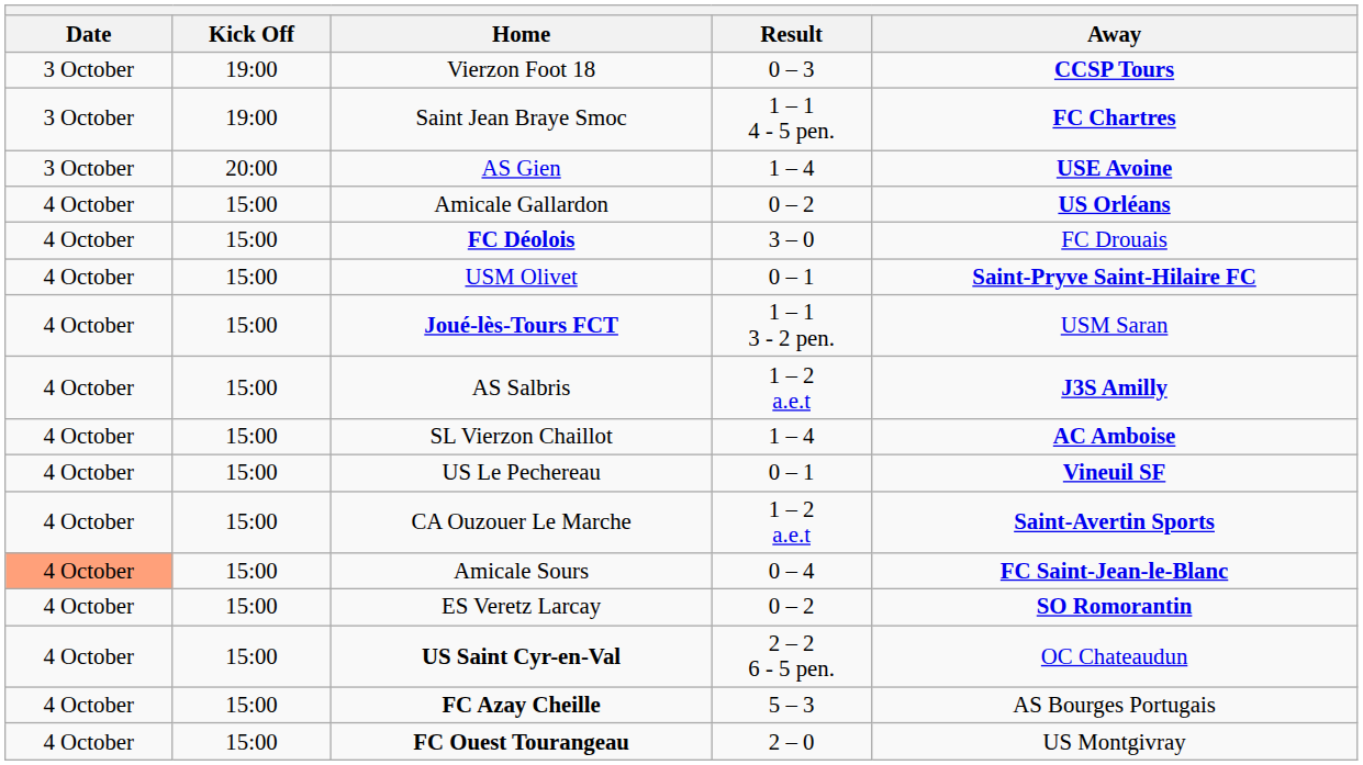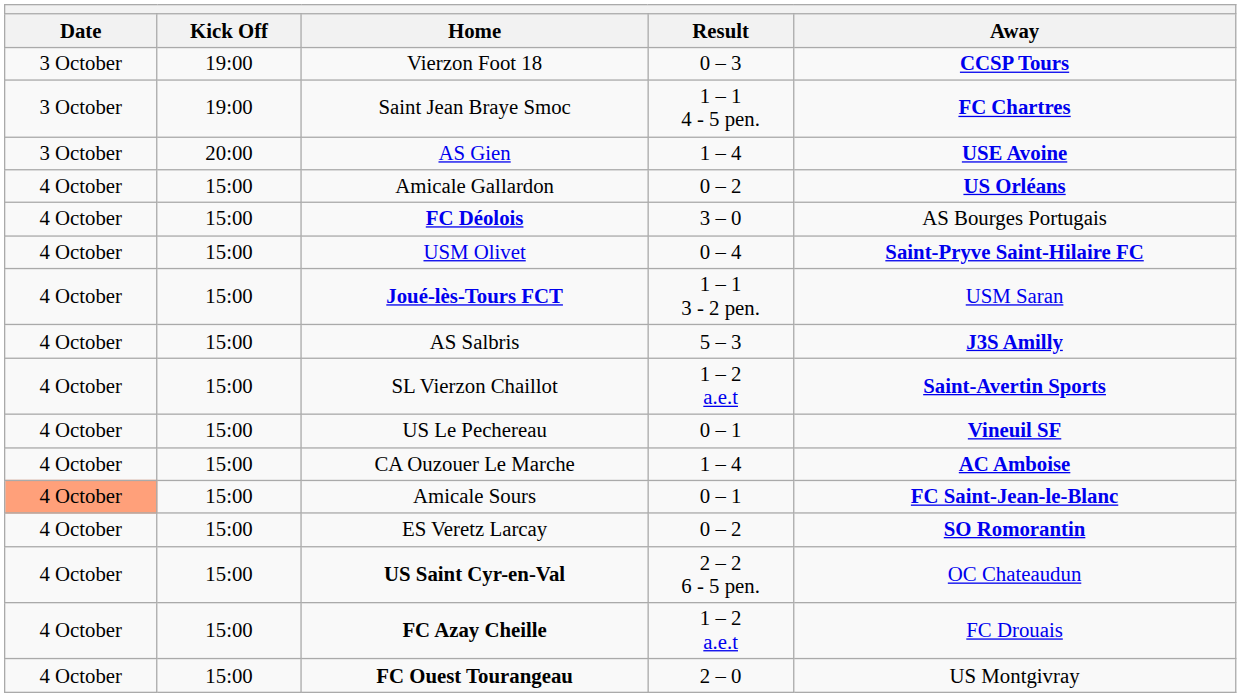FC Déolois | Away: FC Drouais -> AS Bourges Portugais
USM Olivet | Result: 0 – 1 -> 0 – 4
AS Salbris | Result: 1 – 2 a.e.t -> 5 – 3
SL Vierzon Chaillot | Result: 1 – 4 -> 1 – 2 a.e.t
SL Vierzon Chaillot | Away: AC Amboise -> Saint-Avertin Sports
CA Ouzouer Le Marche | Result: 1 – 2 a.e.t -> 1 – 4
CA Ouzouer Le Marche | Away: Saint-Avertin Sports -> AC Amboise
Amicale Sours | Result: 0 – 4 -> 0 – 1
FC Azay Cheille | Result: 5 – 3 -> 1 – 2 a.e.t
FC Azay Cheille | Away: AS Bourges Portugais -> FC Drouais
